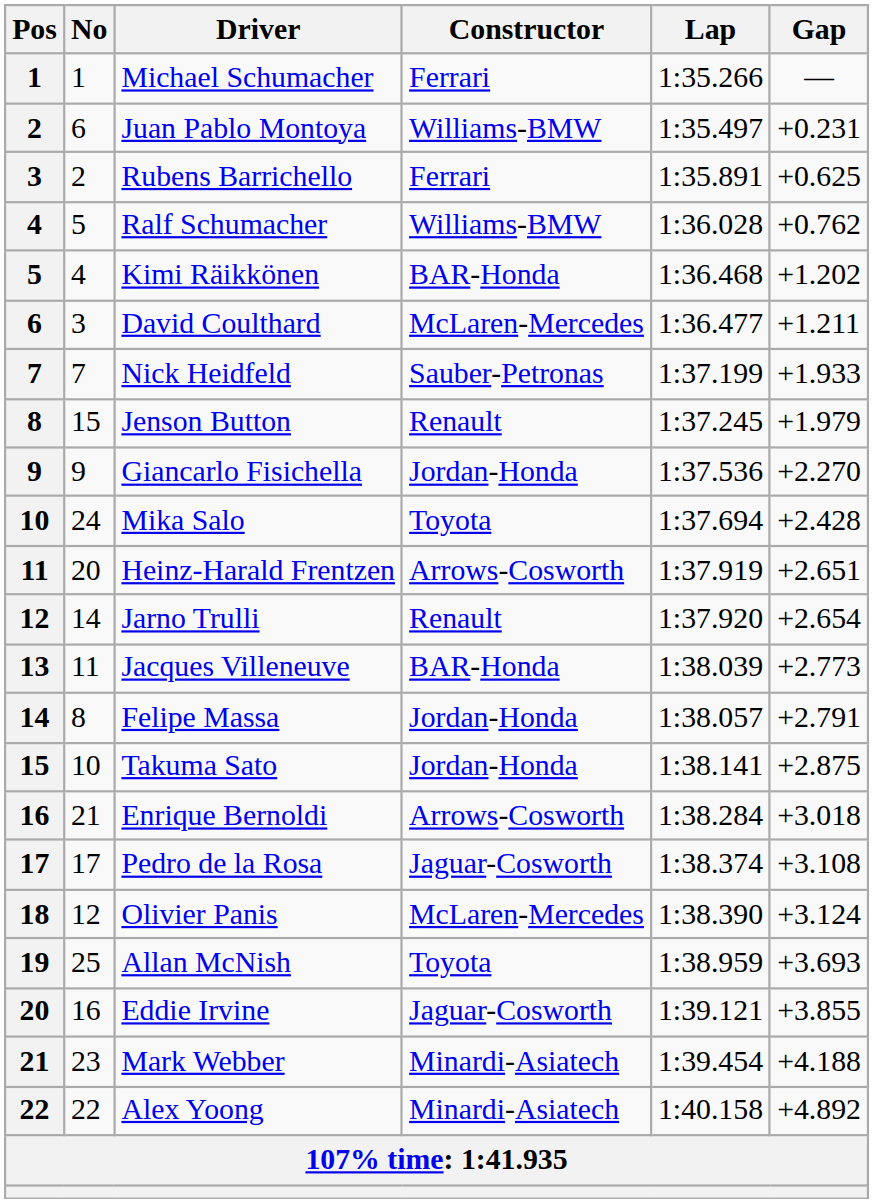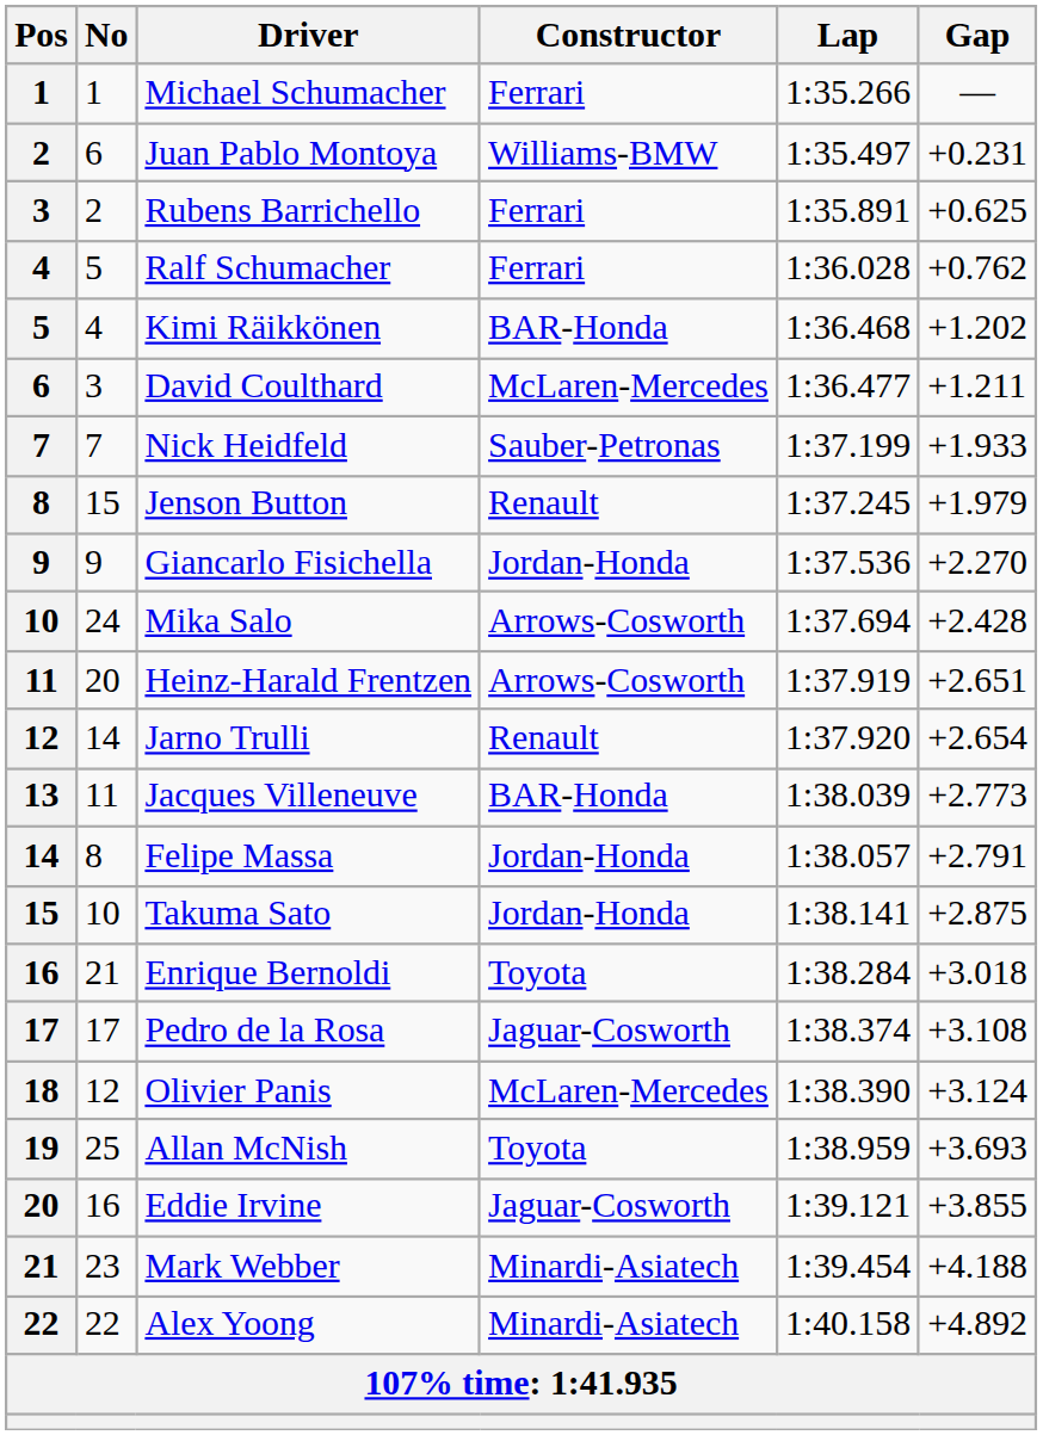Ralf Schumacher | Constructor: Williams-BMW -> Ferrari
Mika Salo | Constructor: Toyota -> Arrows-Cosworth
Enrique Bernoldi | Constructor: Arrows-Cosworth -> Toyota
